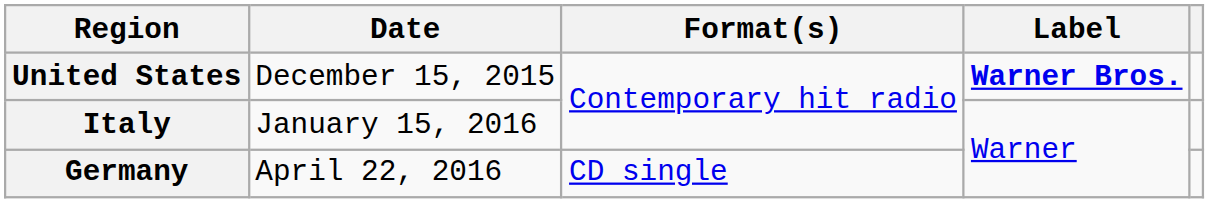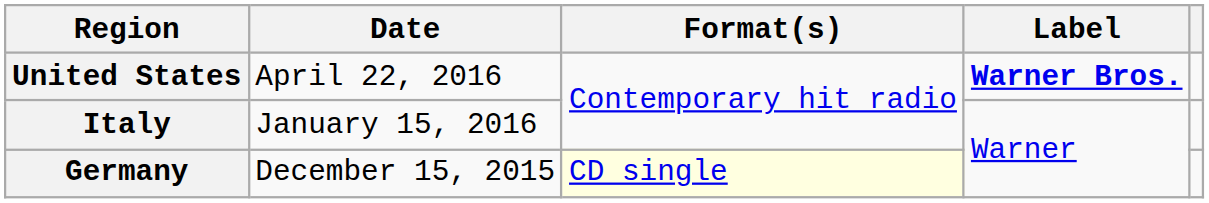United States | Date: December 15, 2015 -> April 22, 2016
Germany | Date: April 22, 2016 -> December 15, 2015
Germany | Format(s): no background -> lightyellow background
